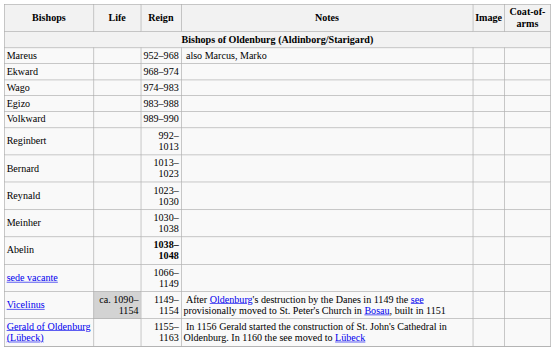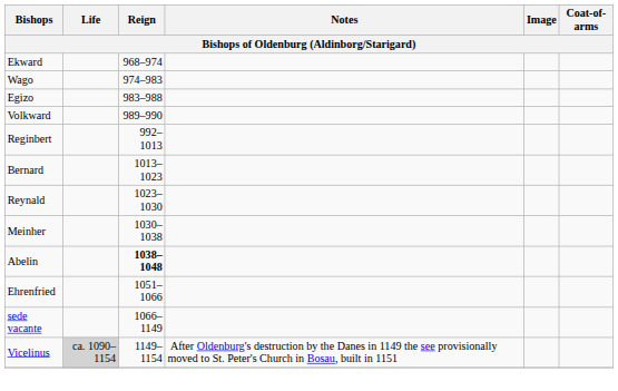- row: Mareus | 952–968 | also Marcus, Marko
+ row: Ehrenfried | 1051–1066
- row: Gerald of Oldenburg (Lübeck) | 1155–1163 | In 1156 Gerald started the construction of St. John's Cathedral in Oldenburg. In 1160 the see moved to Lübeck
